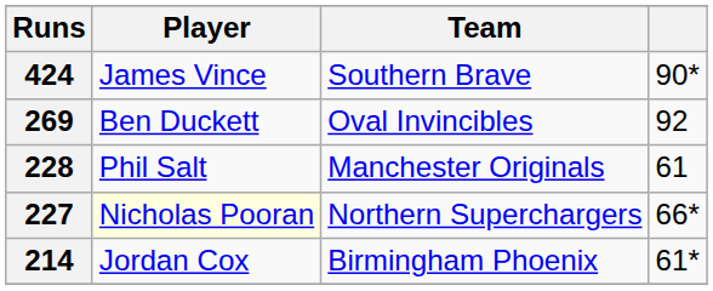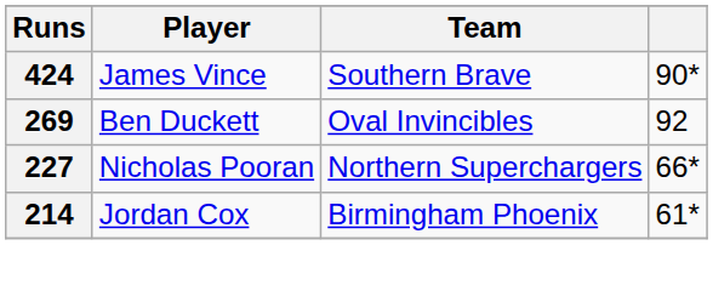- row: 228 | Phil Salt | Manchester Originals | 61
227 | Player: lightyellow background -> no background
